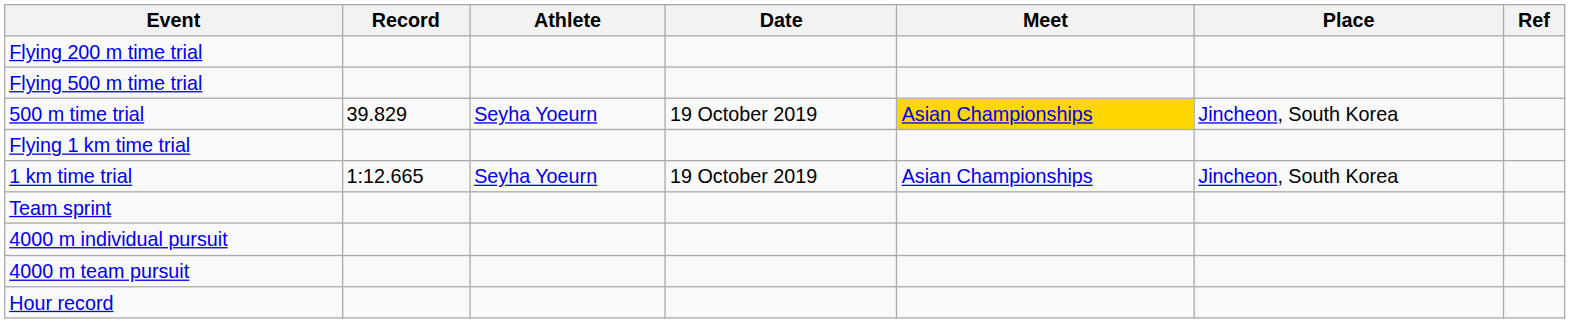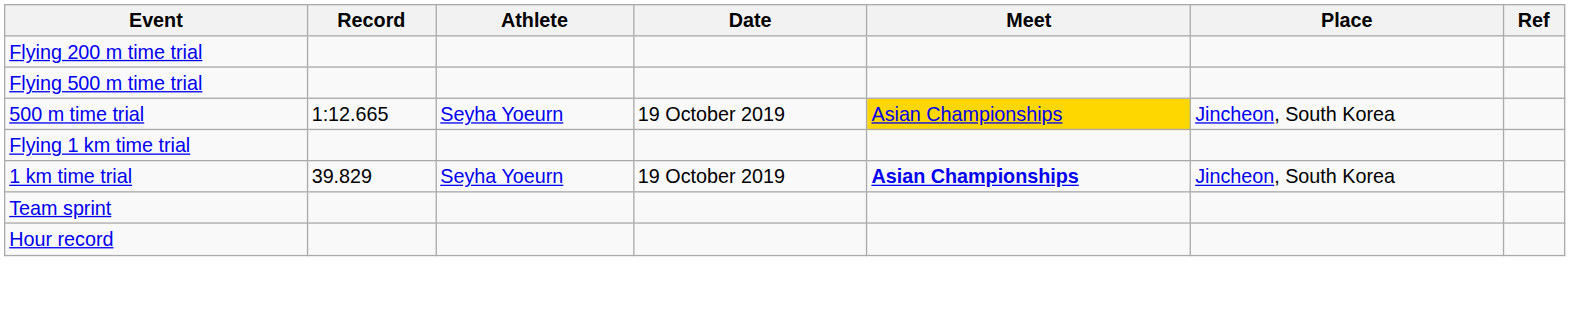500 m time trial | Record: 39.829 -> 1:12.665
1 km time trial | Record: 1:12.665 -> 39.829
1 km time trial | Meet: normal -> bold
- row: 4000 m individual pursuit
- row: 4000 m team pursuit
